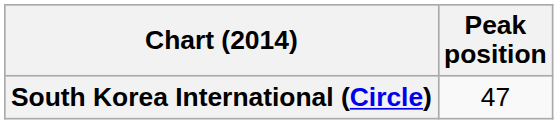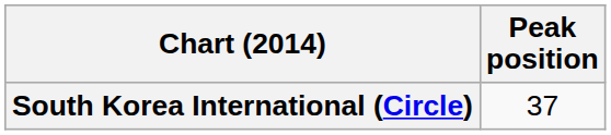South Korea International (Circle) | Peak position: 47 -> 37
